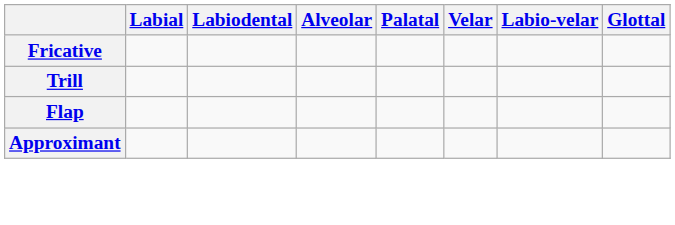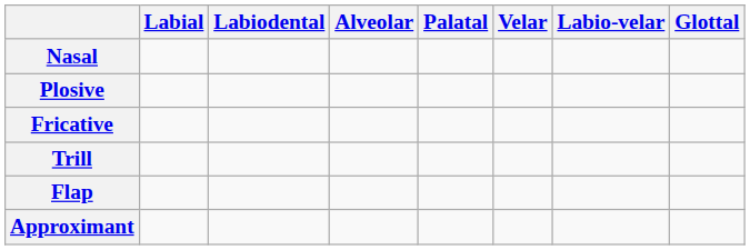+ row: Nasal
+ row: Plosive
